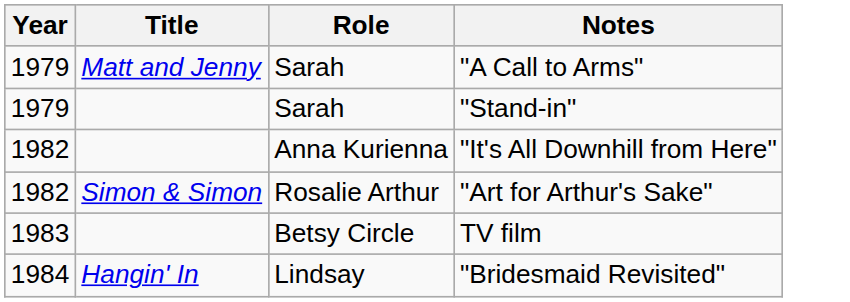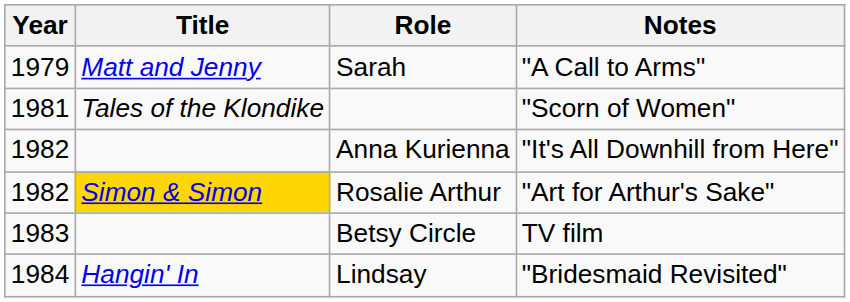- row: 1979 | Sarah | "Stand-in"
+ row: 1981 | Tales of the Klondike | "Scorn of Women"
"Art for Arthur's Sake" | Title: no background -> gold background
